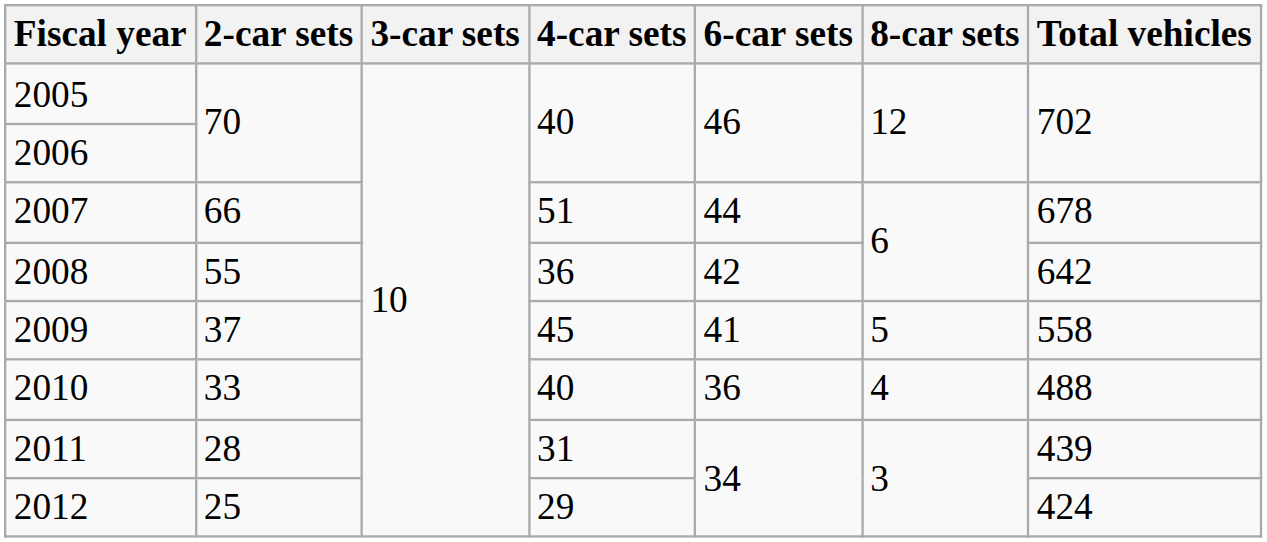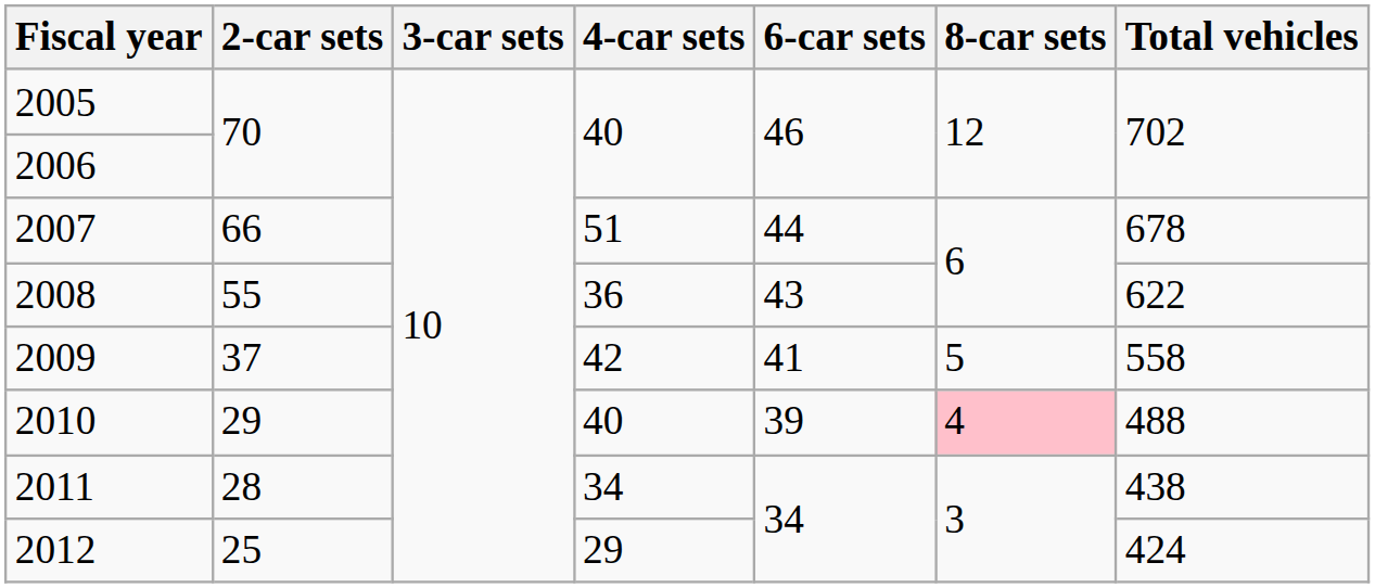2008 | 6-car sets: 42 -> 43
2008 | Total vehicles: 642 -> 622
2009 | 4-car sets: 45 -> 42
2010 | 2-car sets: 33 -> 29
2010 | 6-car sets: 36 -> 39
2010 | 8-car sets: no background -> pink background
2011 | 4-car sets: 31 -> 34
2011 | Total vehicles: 439 -> 438
